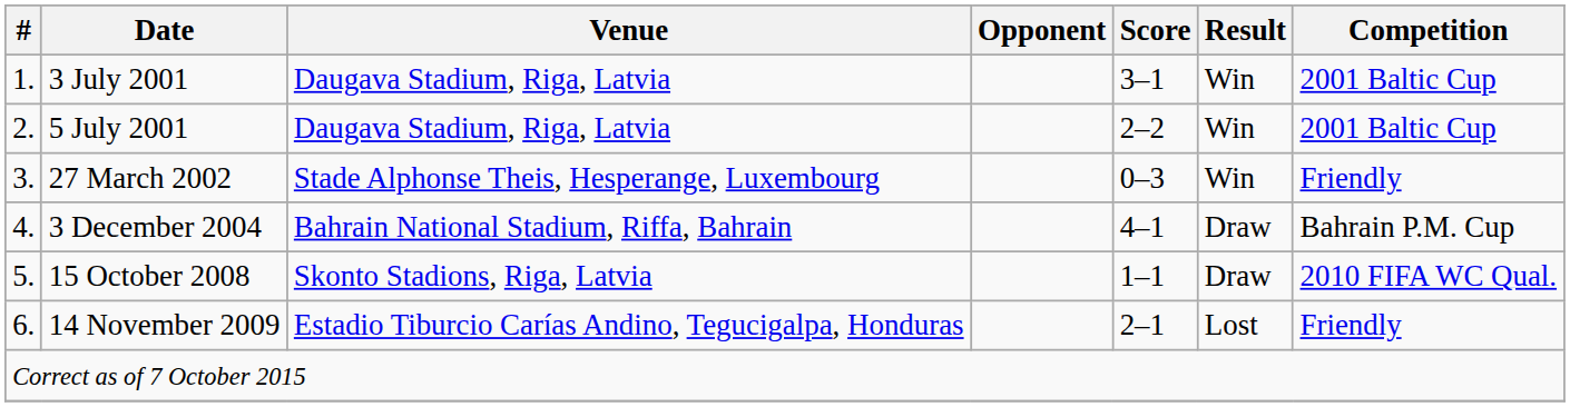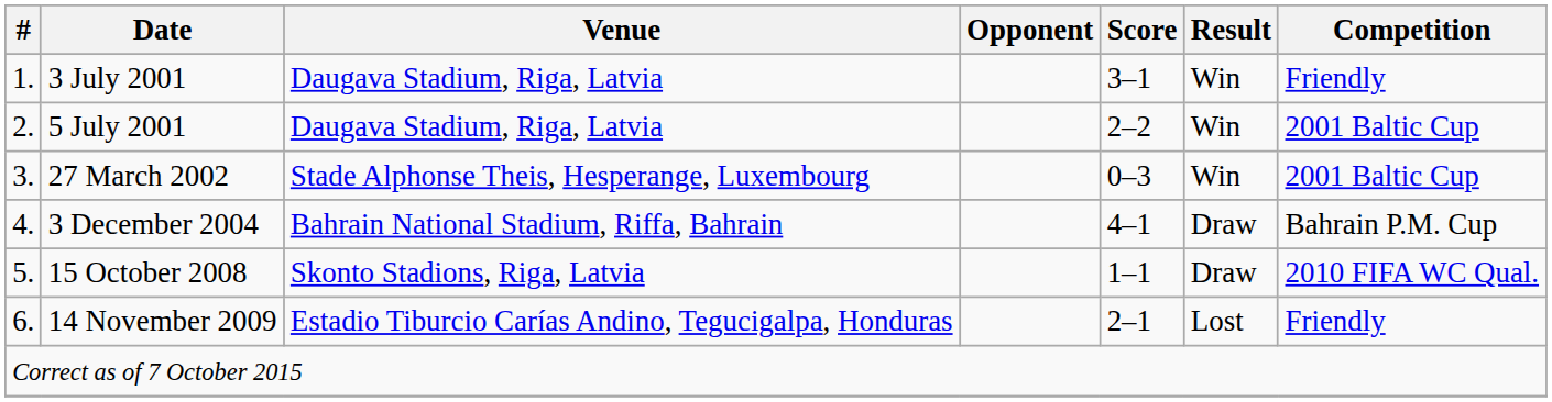3 July 2001 | Competition: 2001 Baltic Cup -> Friendly
27 March 2002 | Competition: Friendly -> 2001 Baltic Cup
